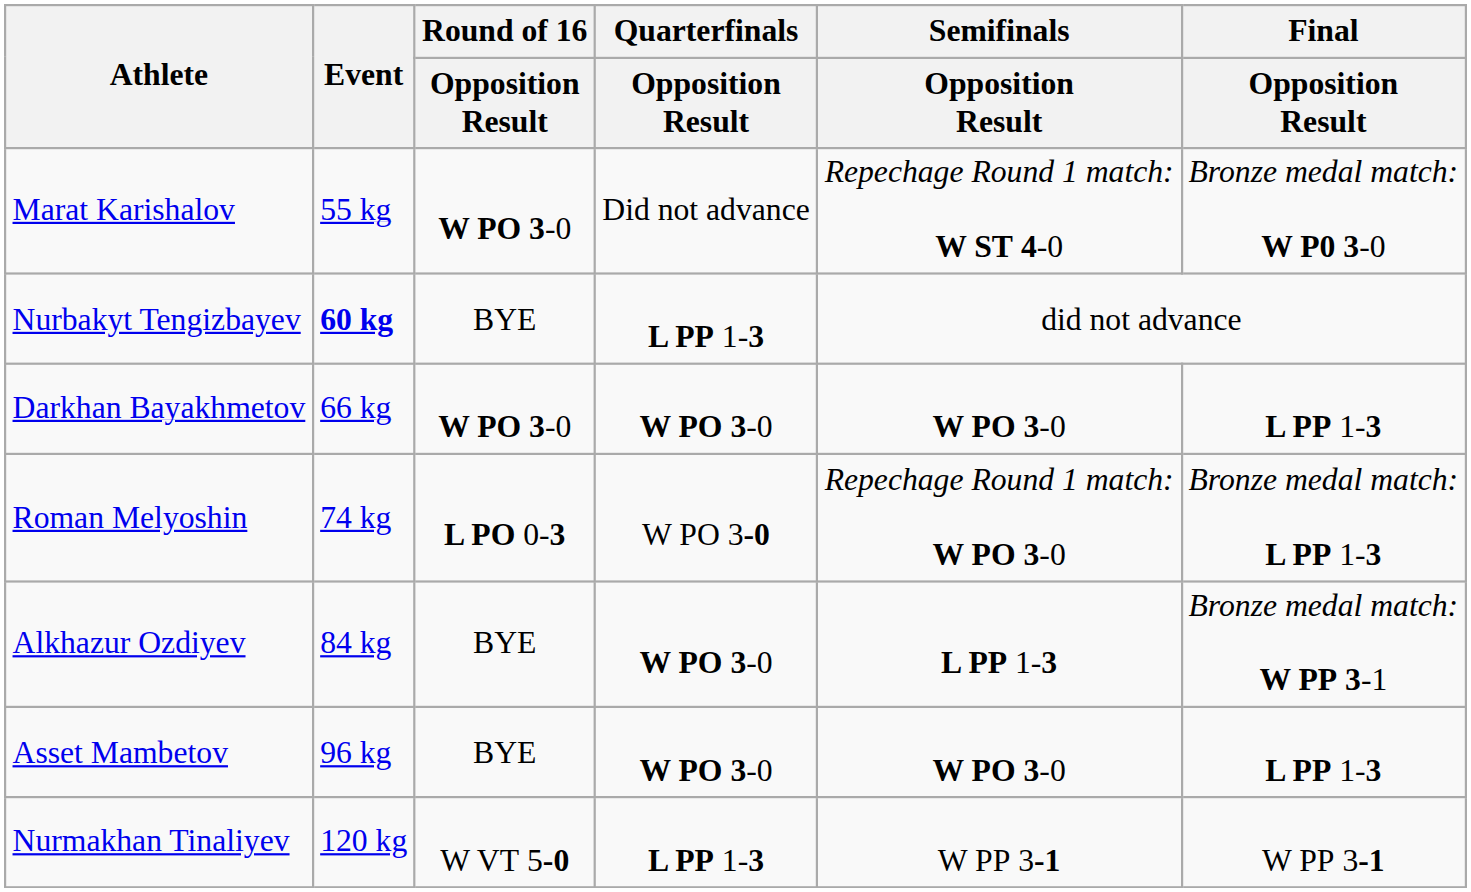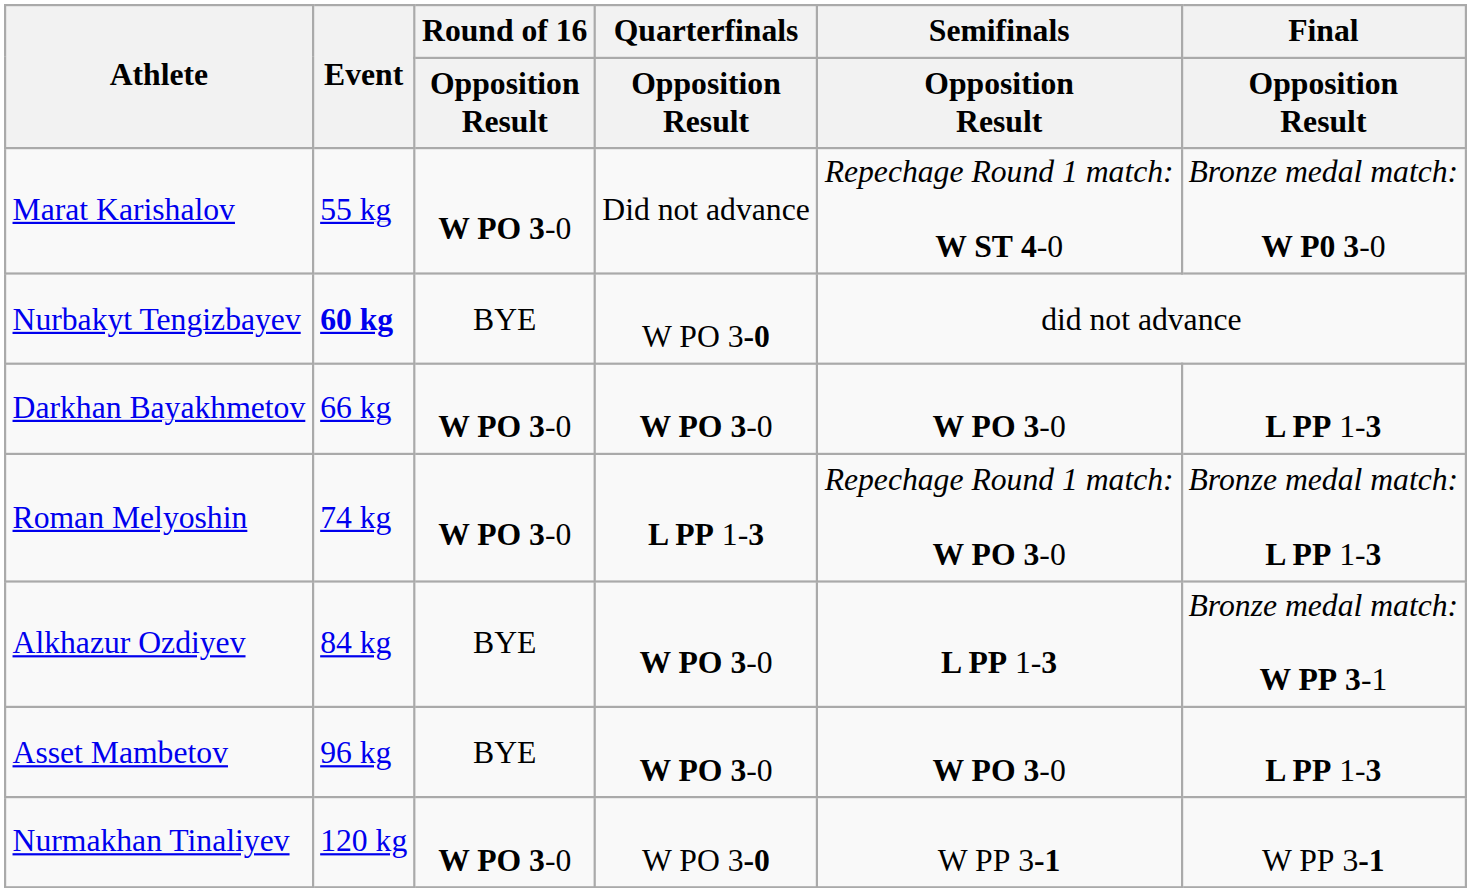Nurbakyt Tengizbayev | Quarterfinals / Opposition Result: L PP 1-3 -> W PO 3-0
Roman Melyoshin | Round of 16 / Opposition Result: L PO 0-3 -> W PO 3-0
Roman Melyoshin | Quarterfinals / Opposition Result: W PO 3-0 -> L PP 1-3
Nurmakhan Tinaliyev | Round of 16 / Opposition Result: W VT 5-0 -> W PO 3-0
Nurmakhan Tinaliyev | Quarterfinals / Opposition Result: L PP 1-3 -> W PO 3-0
